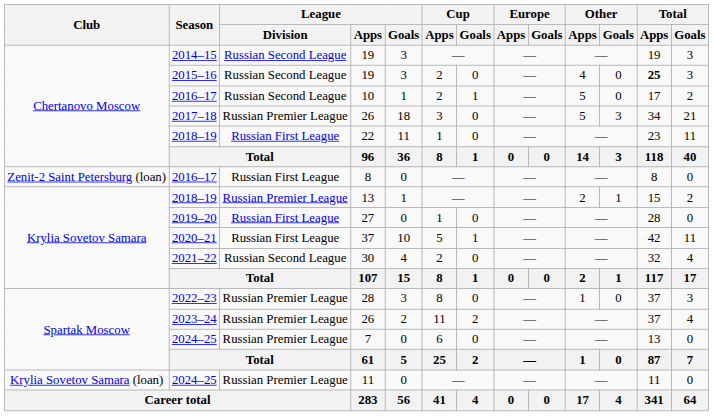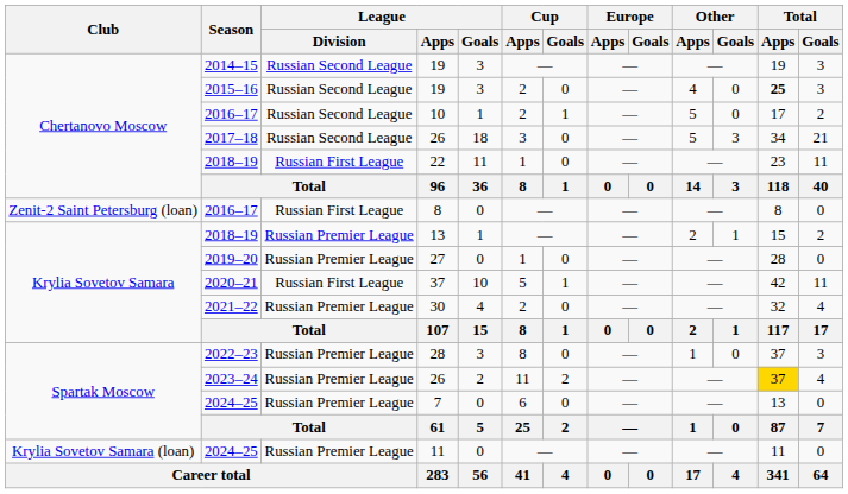2017–18 / 26 | League / Division: Russian Premier League -> Russian Second League
27 | League / Division: Russian First League -> Russian Premier League
30 | League / Division: Russian Second League -> Russian Premier League
2023–24 / 26 | Total / Apps: no background -> gold background
